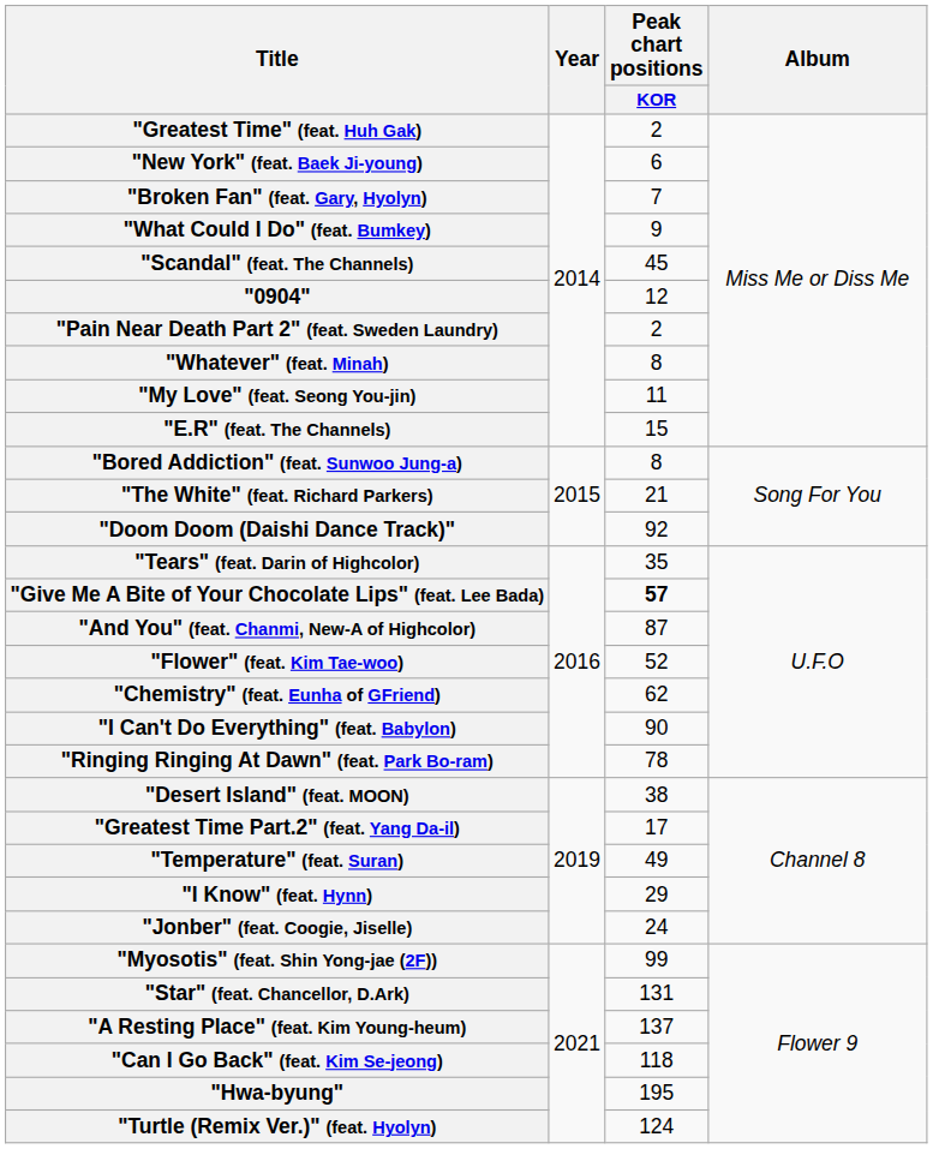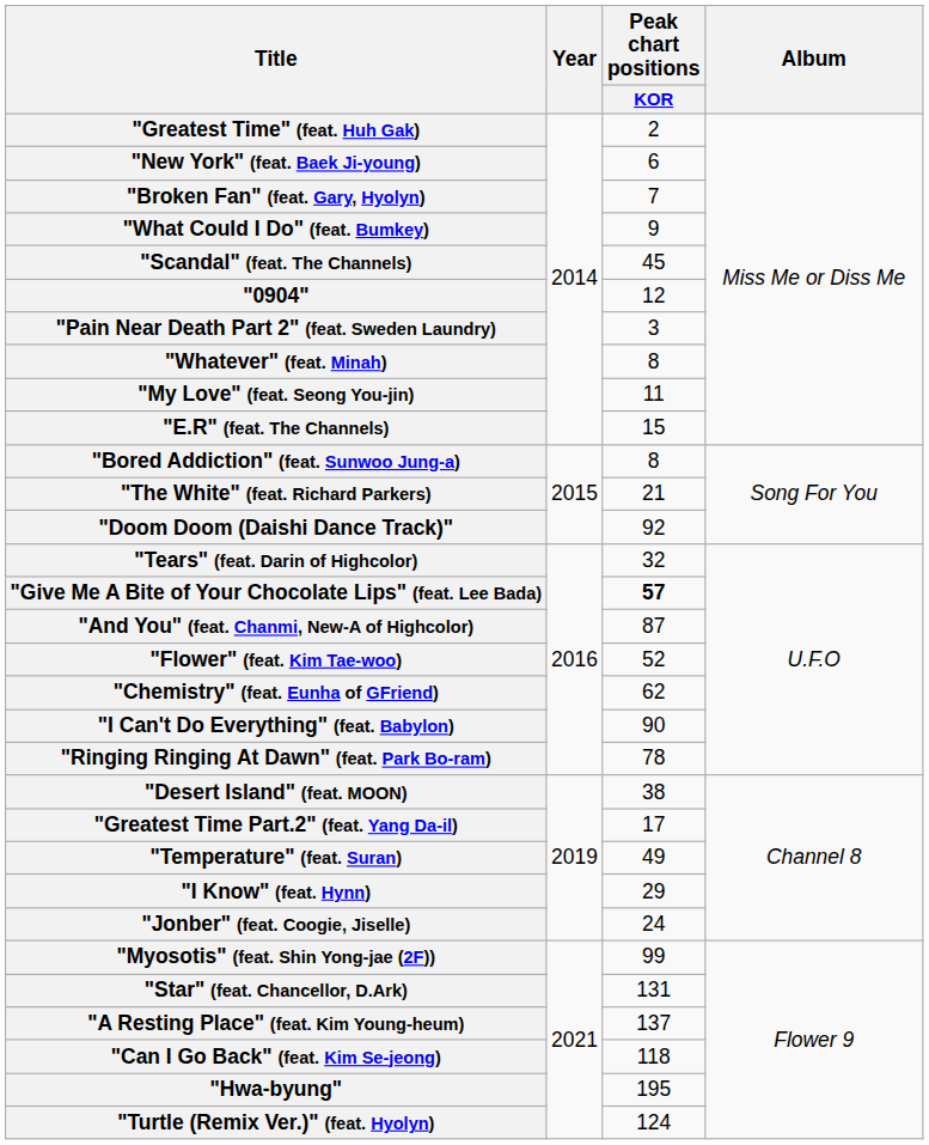"Pain Near Death Part 2" (feat. Sweden Laundry) | Peak chart positions / KOR: 2 -> 3
"Tears" (feat. Darin of Highcolor) | Peak chart positions / KOR: 35 -> 32
